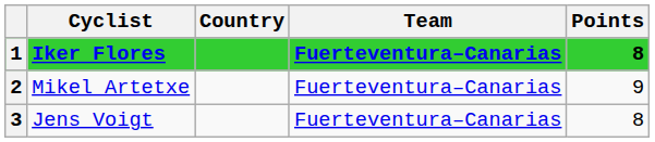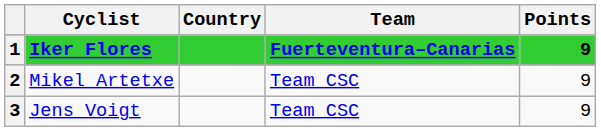1 | Points: 8 -> 9
2 | Team: Fuerteventura–Canarias -> Team CSC
3 | Team: Fuerteventura–Canarias -> Team CSC
3 | Points: 8 -> 9
